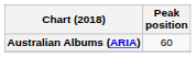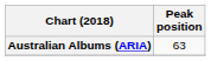Australian Albums (ARIA) | Peak position: 60 -> 63
